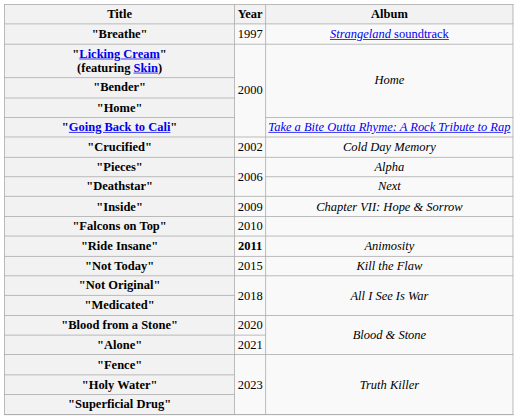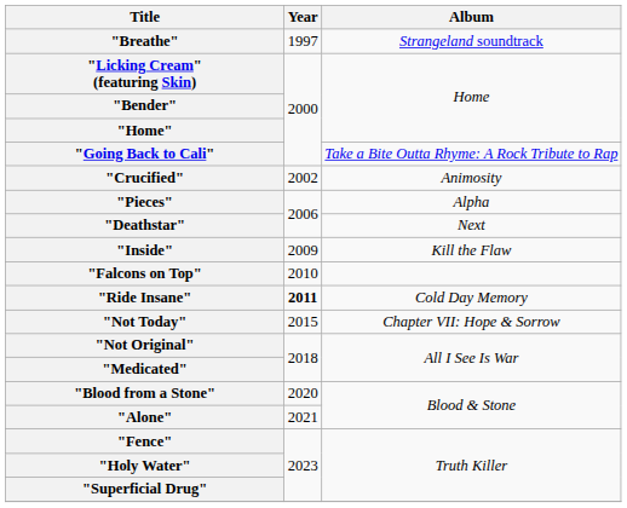"Crucified" | Album: Cold Day Memory -> Animosity
"Inside" | Album: Chapter VII: Hope & Sorrow -> Kill the Flaw
"Ride Insane" | Album: Animosity -> Cold Day Memory
"Not Today" | Album: Kill the Flaw -> Chapter VII: Hope & Sorrow
